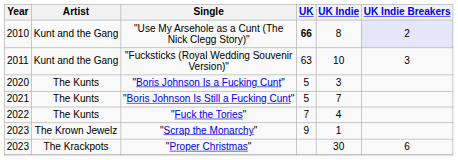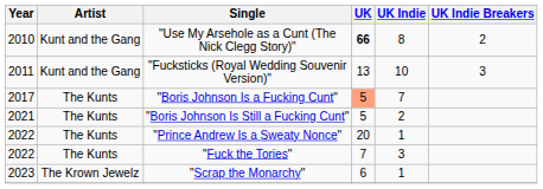"Use My Arsehole as a Cunt (The Nick Clegg Story)" | UK Indie Breakers: lavender background -> no background
"Fucksticks (Royal Wedding Souvenir Version)" | UK: 63 -> 13
"Boris Johnson Is a Fucking Cunt" | Year: 2020 -> 2017
"Boris Johnson Is a Fucking Cunt" | UK: no background -> lightsalmon background
"Boris Johnson Is a Fucking Cunt" | UK Indie: 3 -> 7
"Boris Johnson Is Still a Fucking Cunt" | UK Indie: 7 -> 2
+ row: 2022 | The Kunts | "Prince Andrew Is a Sweaty Nonce" | 20 | 1
"Fuck the Tories" | UK Indie: 4 -> 3
"Scrap the Monarchy" | UK: 9 -> 6
- row: 2023 | The Krackpots | "Proper Christmas" | 30 | 6
